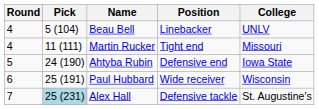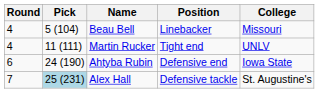Beau Bell | College: UNLV -> Missouri
Martin Rucker | College: Missouri -> UNLV
Ahtyba Rubin | Round: 5 -> 6
- row: 6 | 25 (191) | Paul Hubbard | Wide receiver | Wisconsin
